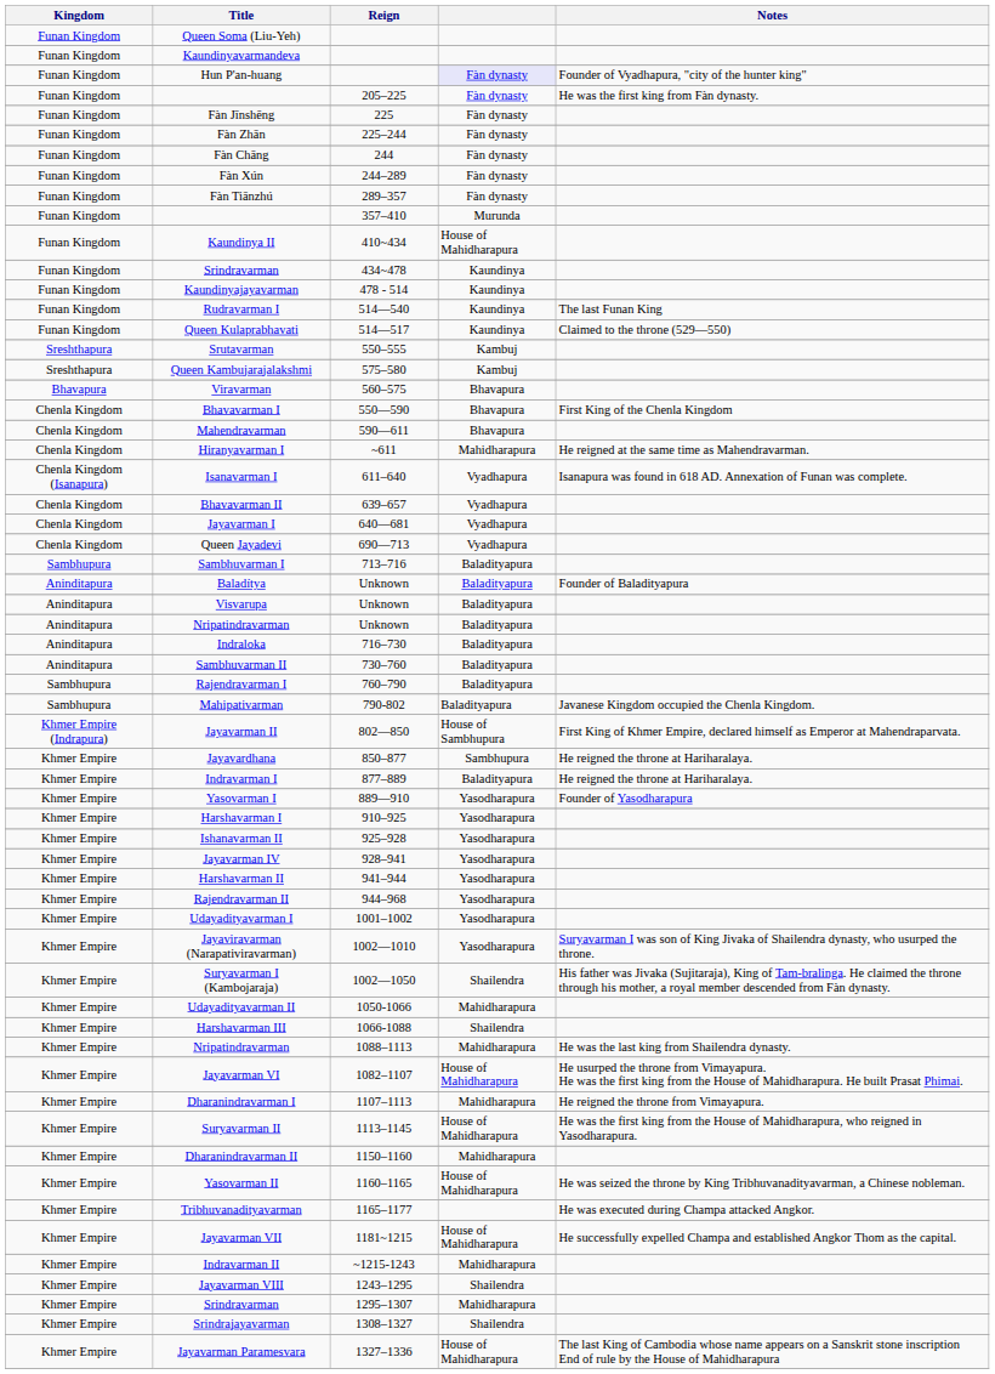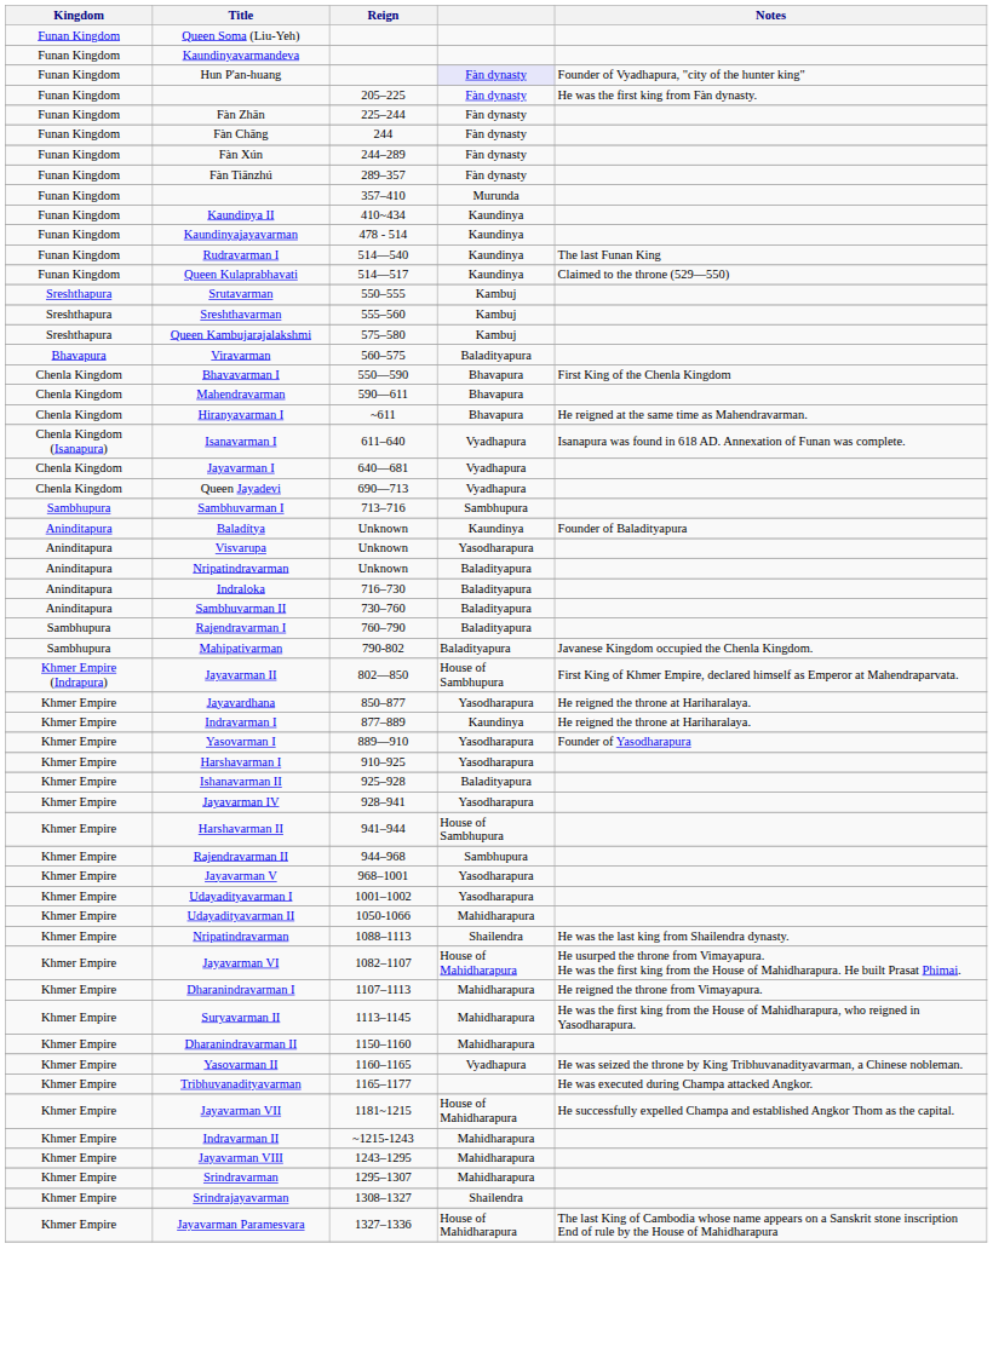- row: Funan Kingdom | Fàn Jīnshēng | 225 | Fàn dynasty
Kaundinya II | column 4: House of Mahidharapura -> Kaundinya
- row: Funan Kingdom | Srindravarman | 434~478 | Kaundinya
+ row: Sreshthapura | Sreshthavarman | 555–560 | Kambuj
Viravarman | column 4: Bhavapura -> Baladityapura
Hiranyavarman I | column 4: Mahidharapura -> Bhavapura
- row: Chenla Kingdom | Bhavavarman II | 639–657 | Vyadhapura
Sambhuvarman I | column 4: Baladityapura -> Sambhupura
Baladítya | column 4: Baladityapura -> Kaundinya
Visvarupa | column 4: Baladityapura -> Yasodharapura
Jayavardhana | column 4: Sambhupura -> Yasodharapura
Indravarman I | column 4: Baladityapura -> Kaundinya
Ishanavarman II | column 4: Yasodharapura -> Baladityapura
Harshavarman II | column 4: Yasodharapura -> House of Sambhupura
Rajendravarman II | column 4: Yasodharapura -> Sambhupura
+ row: Khmer Empire | Jayavarman V | 968–1001 | Yasodharapura
- row: Khmer Empire | Jayaviravarman (Narapativiravarman) | 1002—1010 | Yasodharapura | Suryavarman I was son of King Jivaka of Shailendra dynasty, who usurped the throne.
- row: Khmer Empire | Suryavarman I (Kambojaraja) | 1002—1050 | Shailendra | His father was Jivaka (Sujitaraja), King of Tam-bralinga. He claimed the throne through his mother, a royal member descended from Fàn dynasty.
- row: Khmer Empire | Harshavarman III | 1066-1088 | Shailendra
Nripatindravarman / 1088–1113 | column 4: Mahidharapura -> Shailendra
Suryavarman II | column 4: House of Mahidharapura -> Mahidharapura
Yasovarman II | column 4: House of Mahidharapura -> Vyadhapura
Jayavarman VIII | column 4: Shailendra -> Mahidharapura
